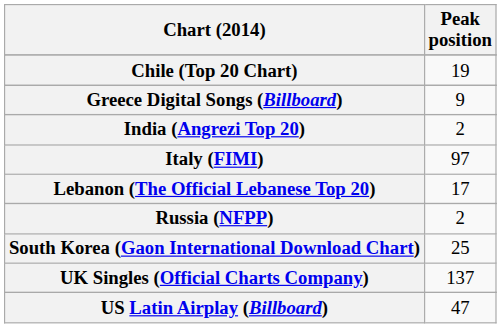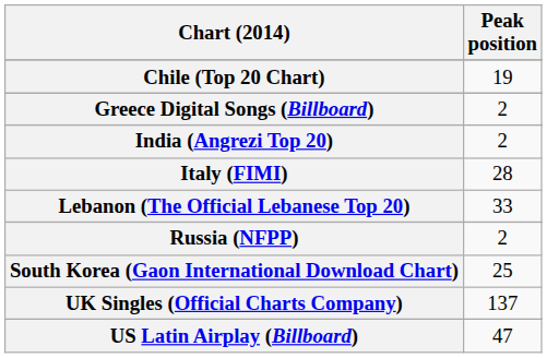Greece Digital Songs (Billboard) | Peak position: 9 -> 2
Italy (FIMI) | Peak position: 97 -> 28
Lebanon (The Official Lebanese Top 20) | Peak position: 17 -> 33
